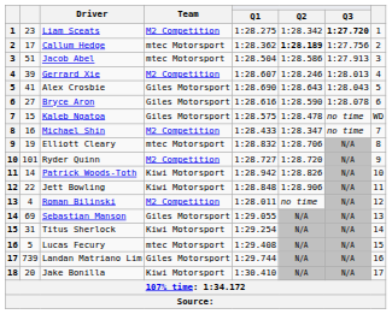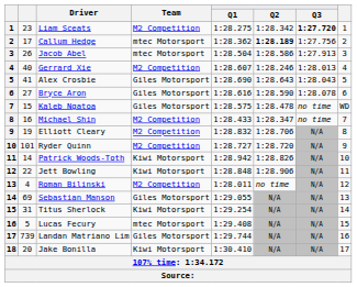Jacob Abel | column 2: 51 -> 26
Gerrard Xie | column 2: 39 -> 40
Elliott Cleary | Team: mtec Motorsport -> M2 Competition
